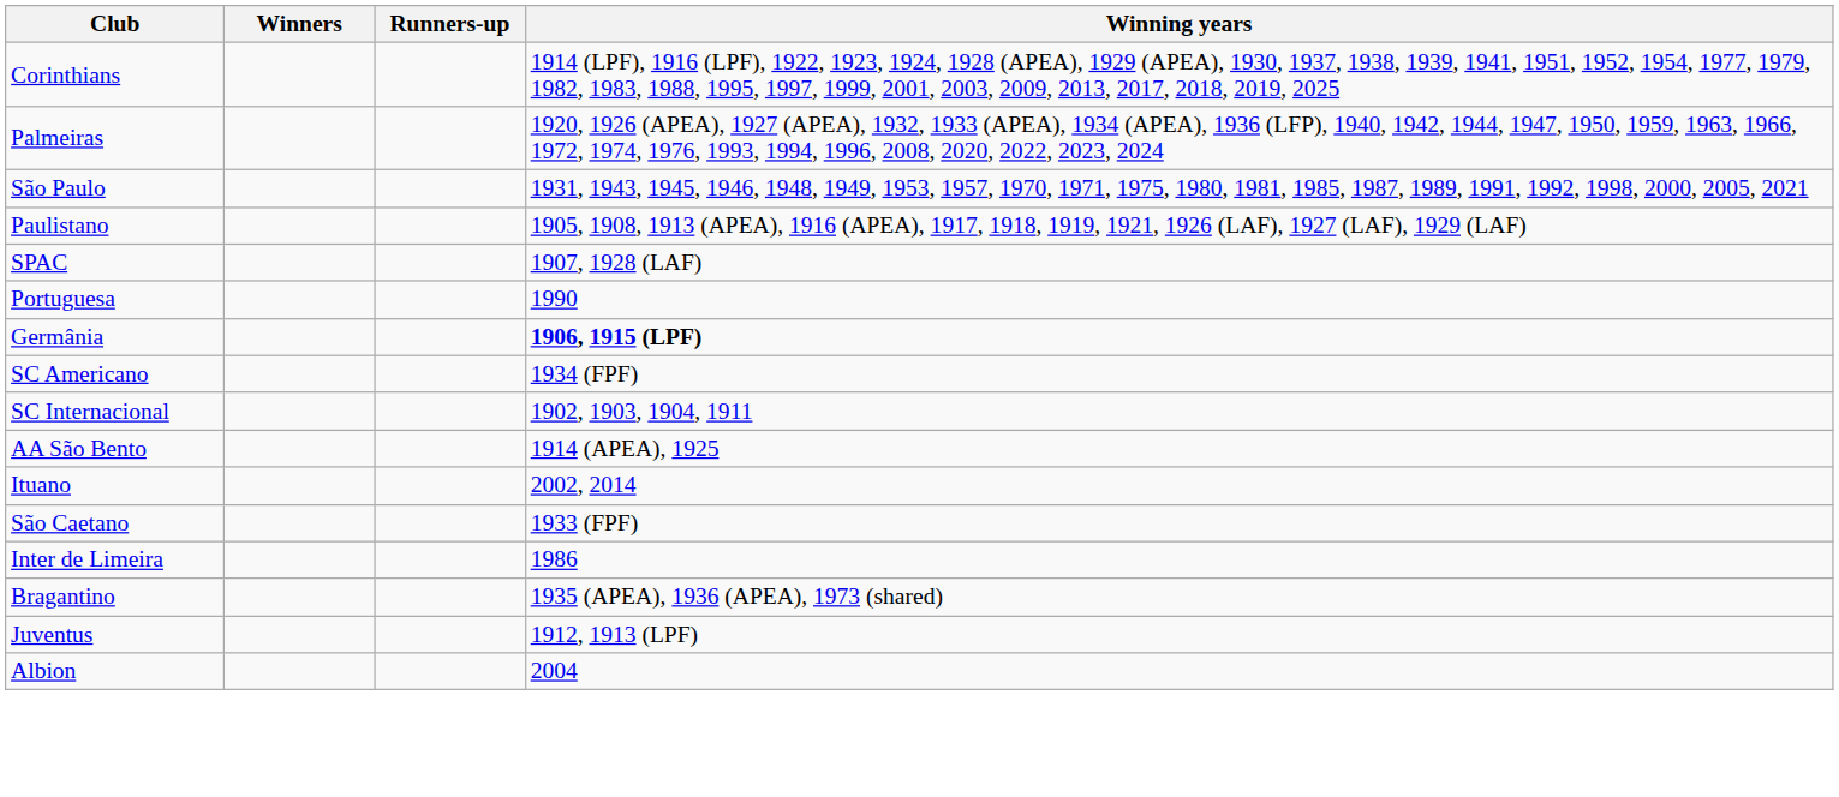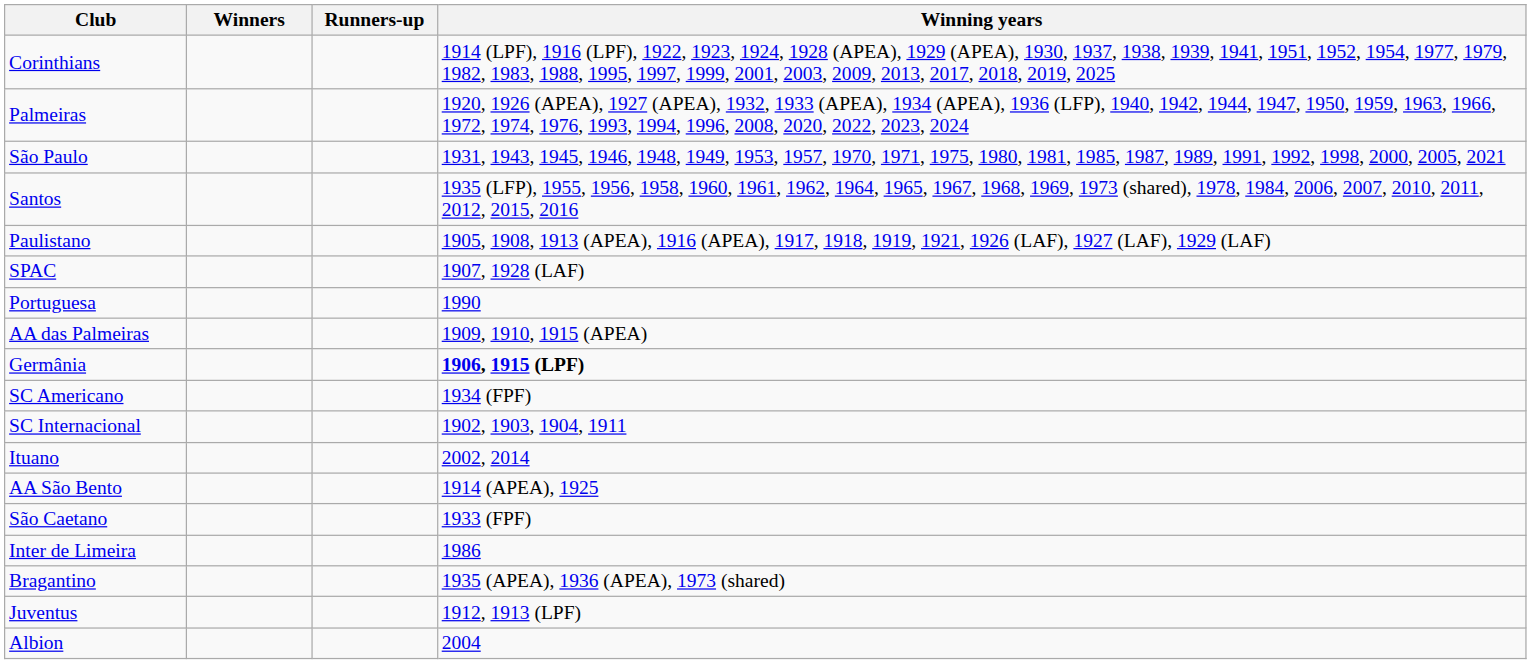+ row: Santos | 1935 (LFP), 1955, 1956, 1958, 1960, 1961, 1962, 1964, 1965, 1967, 1968, 1969, 1973 (shared), 1978, 1984, 2006, 2007, 2010, 2011, 2012, 2015, 2016
+ row: AA das Palmeiras | 1909, 1910, 1915 (APEA)
rows swapped: Ituano <-> AA São Bento
